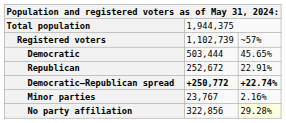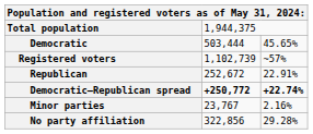rows swapped: Registered voters <-> Democratic
No party affiliation | column 3: lightyellow background -> no background
